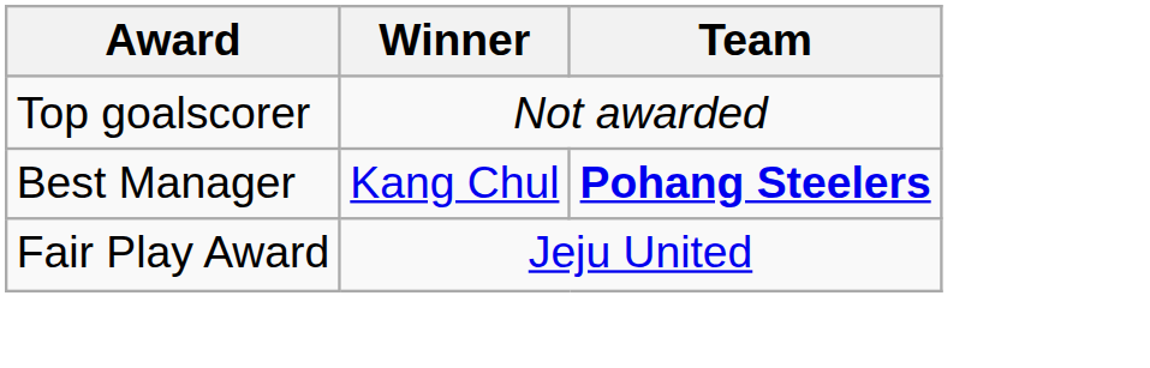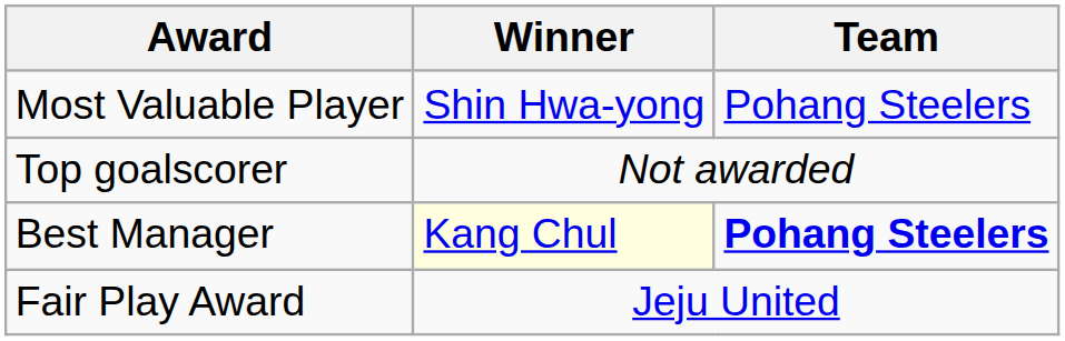+ row: Most Valuable Player | Shin Hwa-yong | Pohang Steelers
Best Manager | Winner: no background -> lightyellow background
